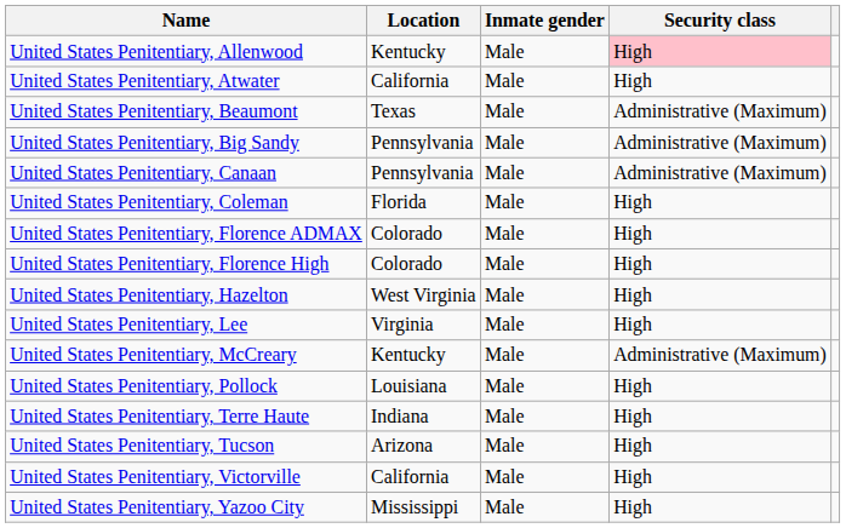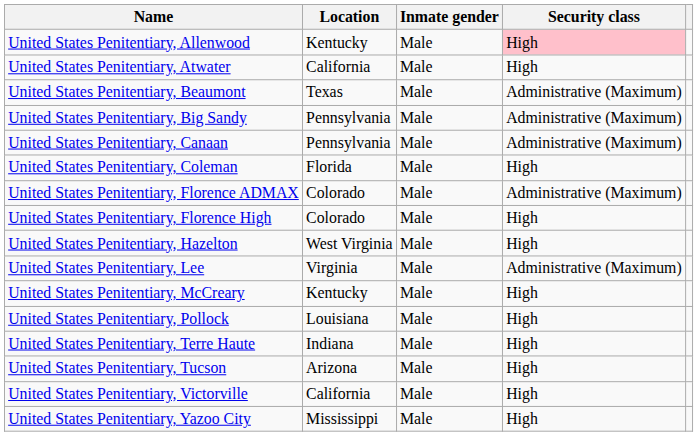United States Penitentiary, Florence ADMAX | Security class: High -> Administrative (Maximum)
United States Penitentiary, Lee | Security class: High -> Administrative (Maximum)
United States Penitentiary, McCreary | Security class: Administrative (Maximum) -> High
